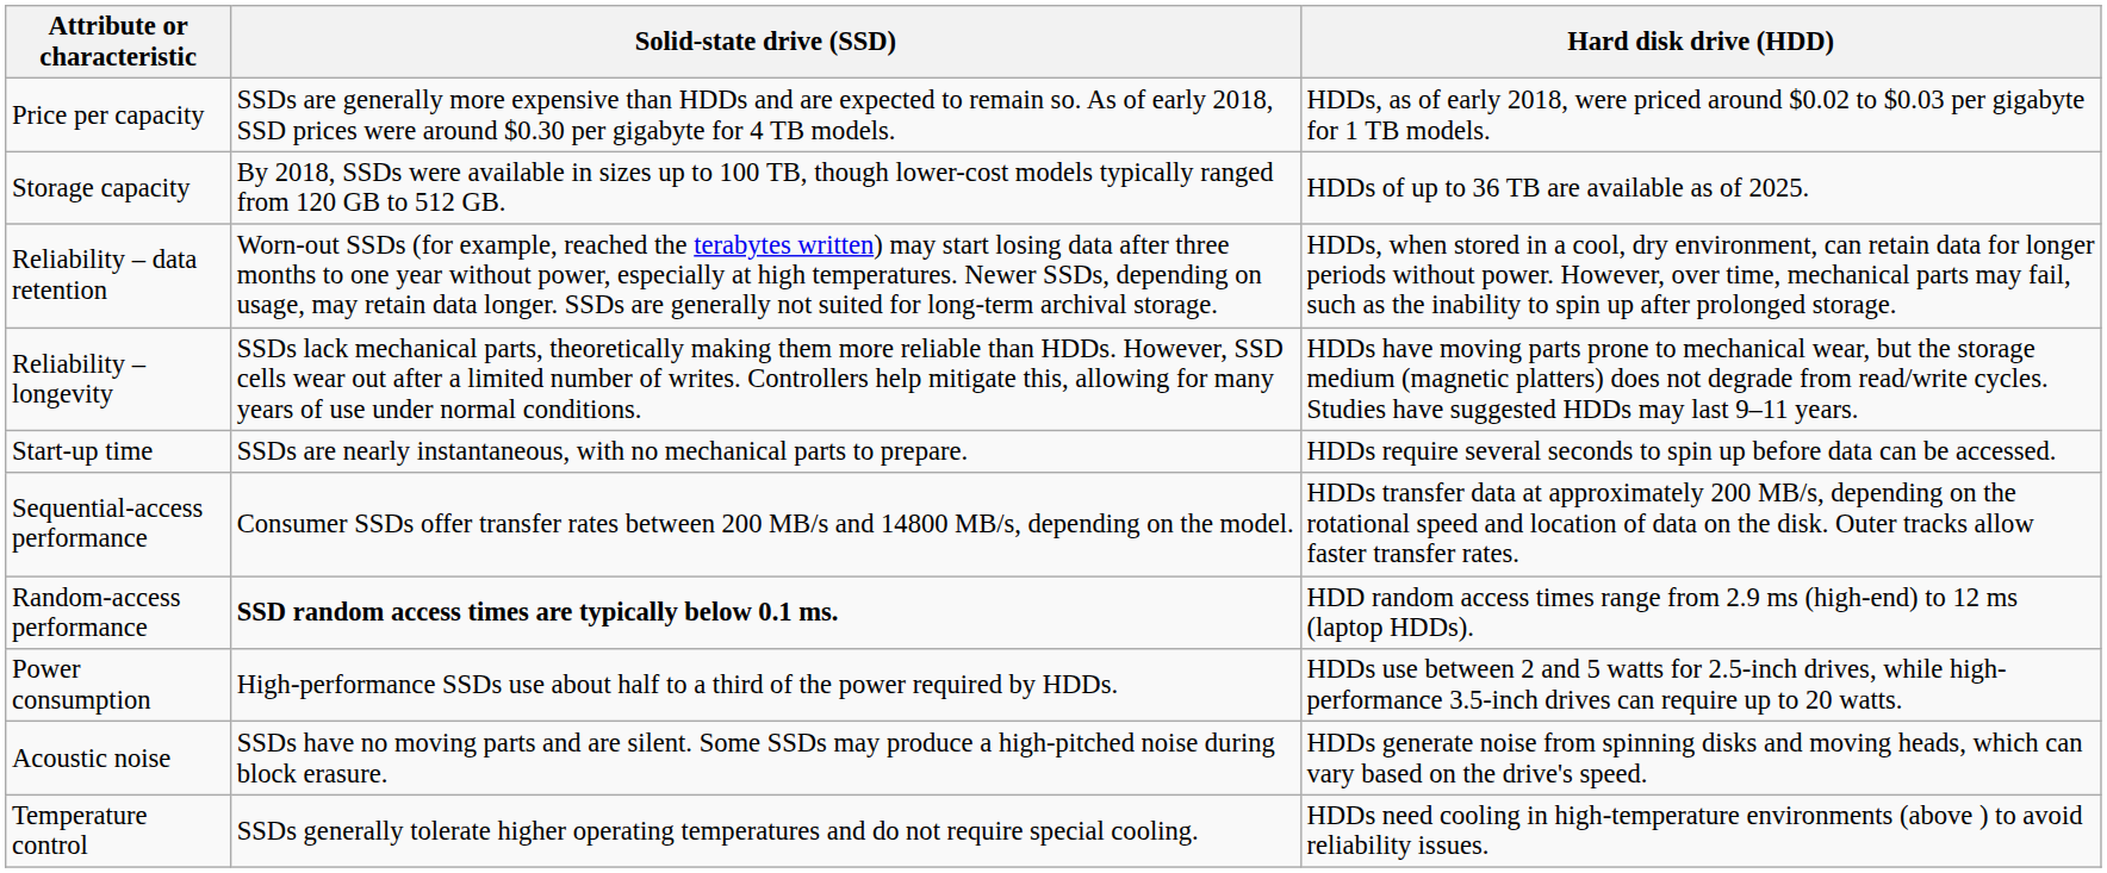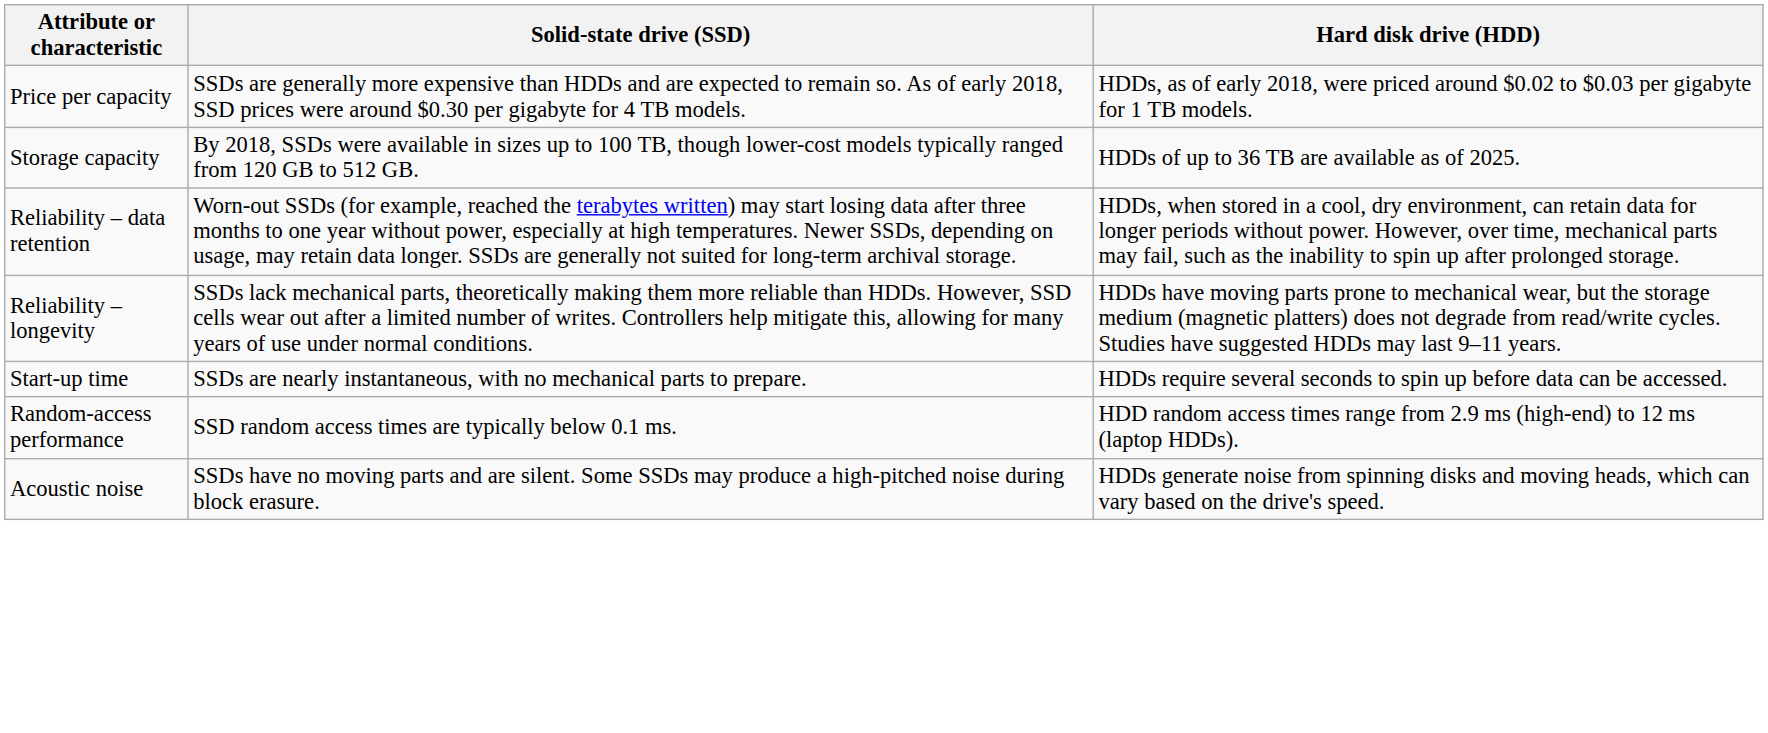- row: Sequential-access performance | Consumer SSDs offer transfer rates between 200 MB/s and 14800 MB/s, depending on the model. | HDDs transfer data at approximately 200 MB/s, depending on the rotational speed and location of data on the disk. Outer tracks allow faster transfer rates.
Random-access performance | Solid-state drive (SSD): bold -> normal
- row: Power consumption | High-performance SSDs use about half to a third of the power required by HDDs. | HDDs use between 2 and 5 watts for 2.5-inch drives, while high-performance 3.5-inch drives can require up to 20 watts.
- row: Temperature control | SSDs generally tolerate higher operating temperatures and do not require special cooling. | HDDs need cooling in high-temperature environments (above ) to avoid reliability issues.
